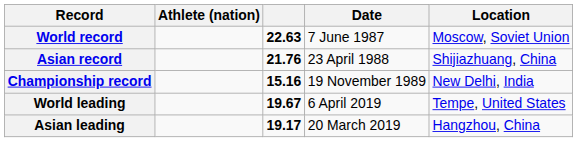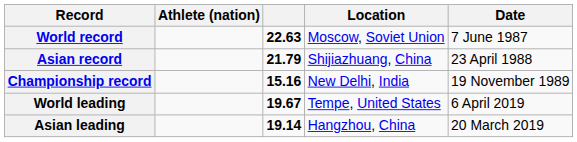columns swapped: Location <-> Date
Asian record | column 3: 21.76 -> 21.79
Asian leading | column 3: 19.17 -> 19.14
